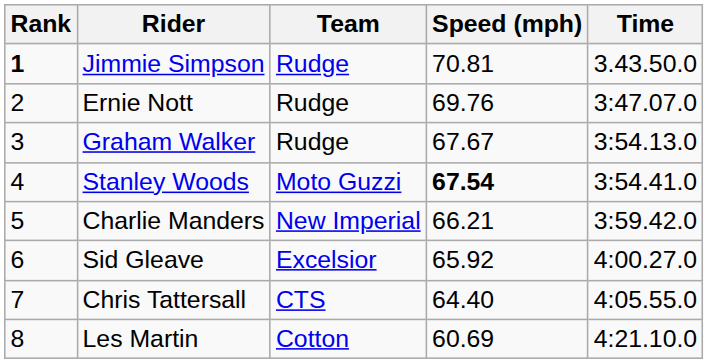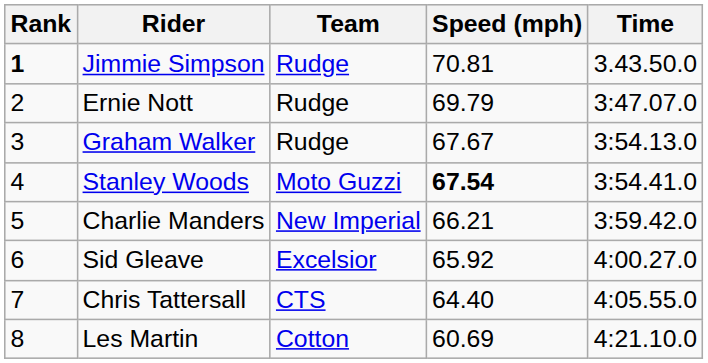Ernie Nott | Speed (mph): 69.76 -> 69.79
